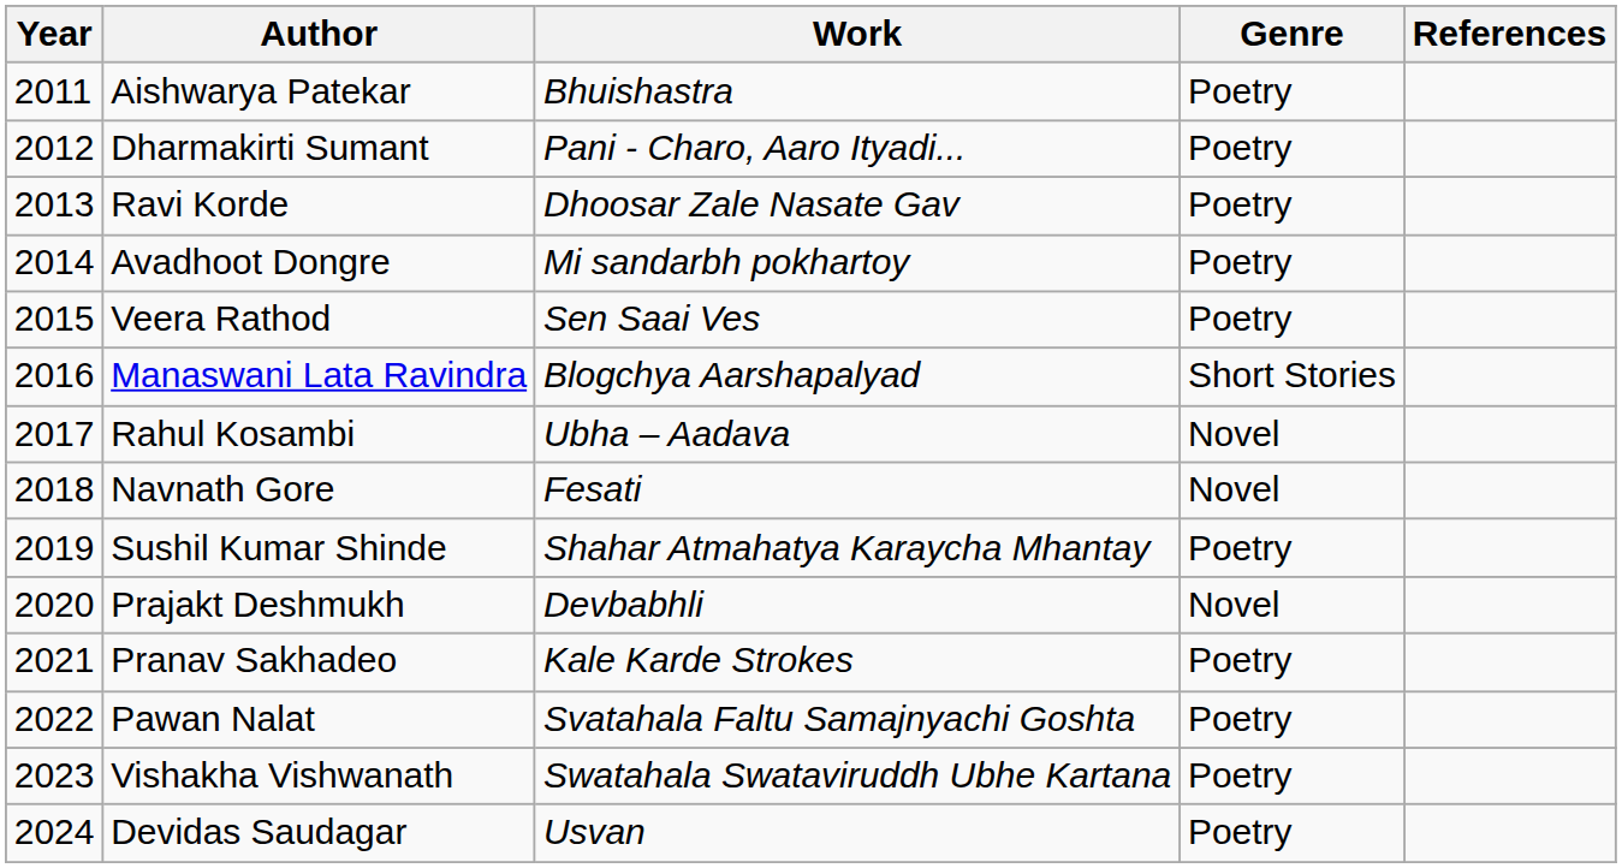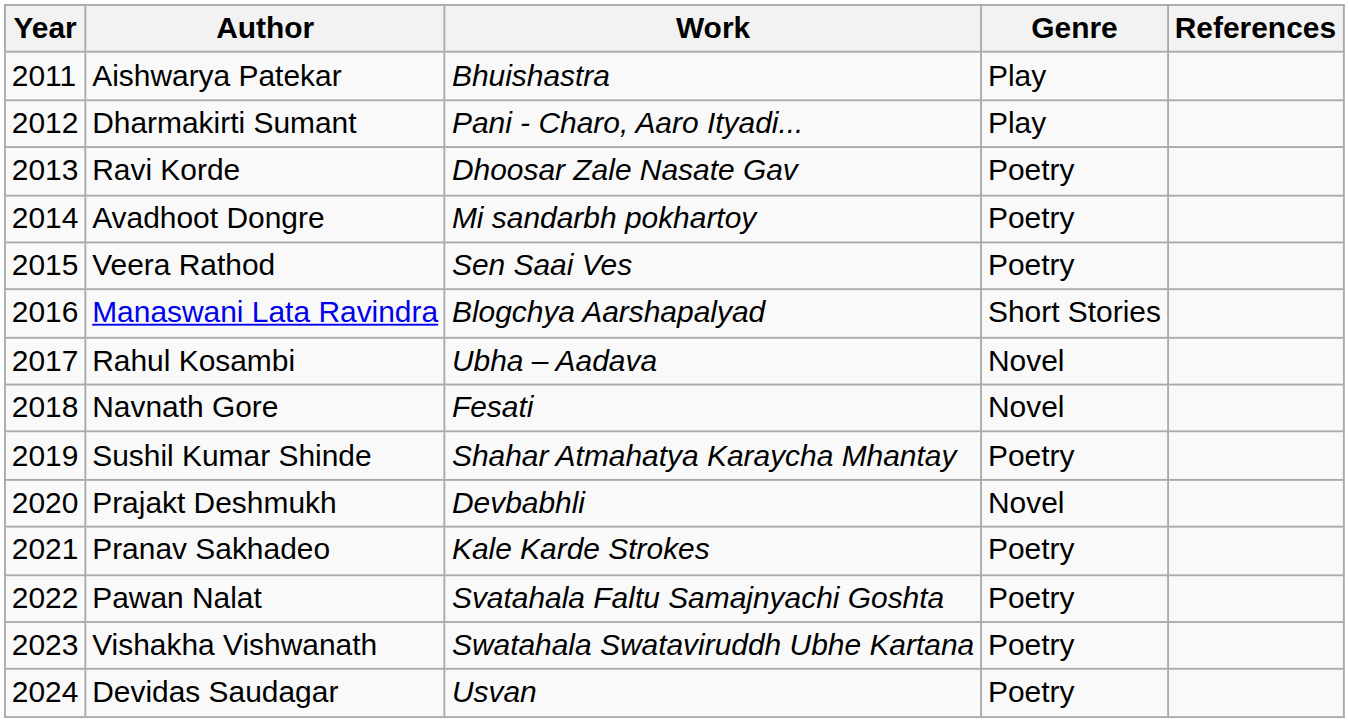Aishwarya Patekar | Genre: Poetry -> Play
Dharmakirti Sumant | Genre: Poetry -> Play
